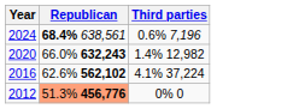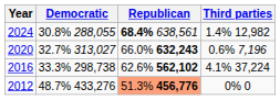+ column: Democratic | 30.8% 288,055 | 32.7% 313,027 | 33.3% 298,738 | 48.7% 433,276
2024 | Third parties: 0.6% 7,196 -> 1.4% 12,982
2020 | Third parties: 1.4% 12,982 -> 0.6% 7,196
